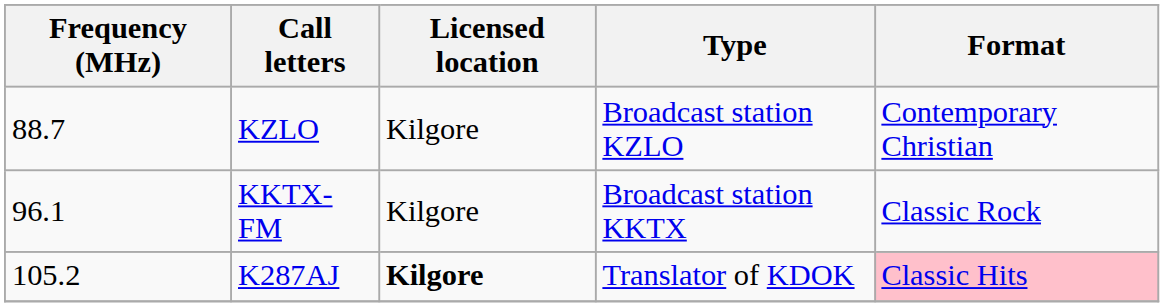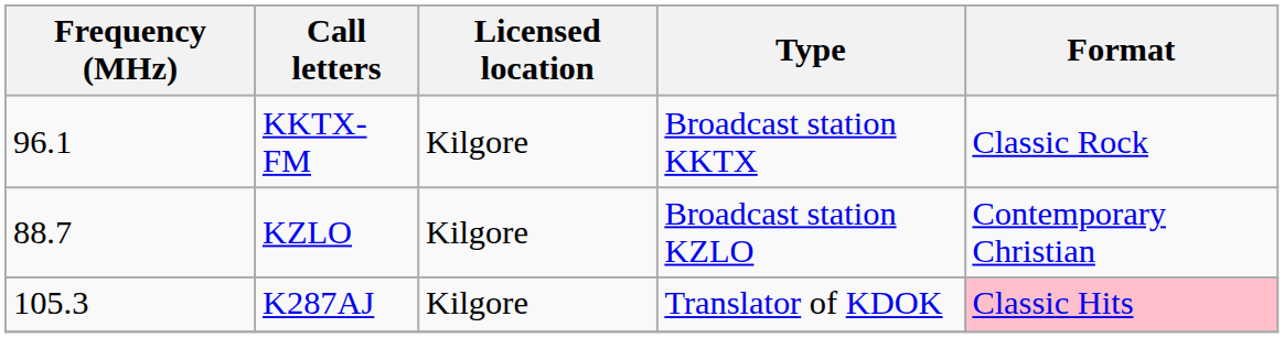rows swapped: KZLO <-> KKTX-FM
K287AJ | Frequency (MHz): 105.2 -> 105.3
K287AJ | Licensed location: bold -> normal
